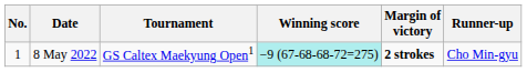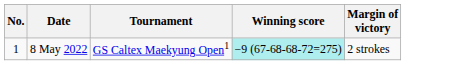- column: Runner-up | Cho Min-gyu
8 May 2022 | Margin of victory: bold -> normal
